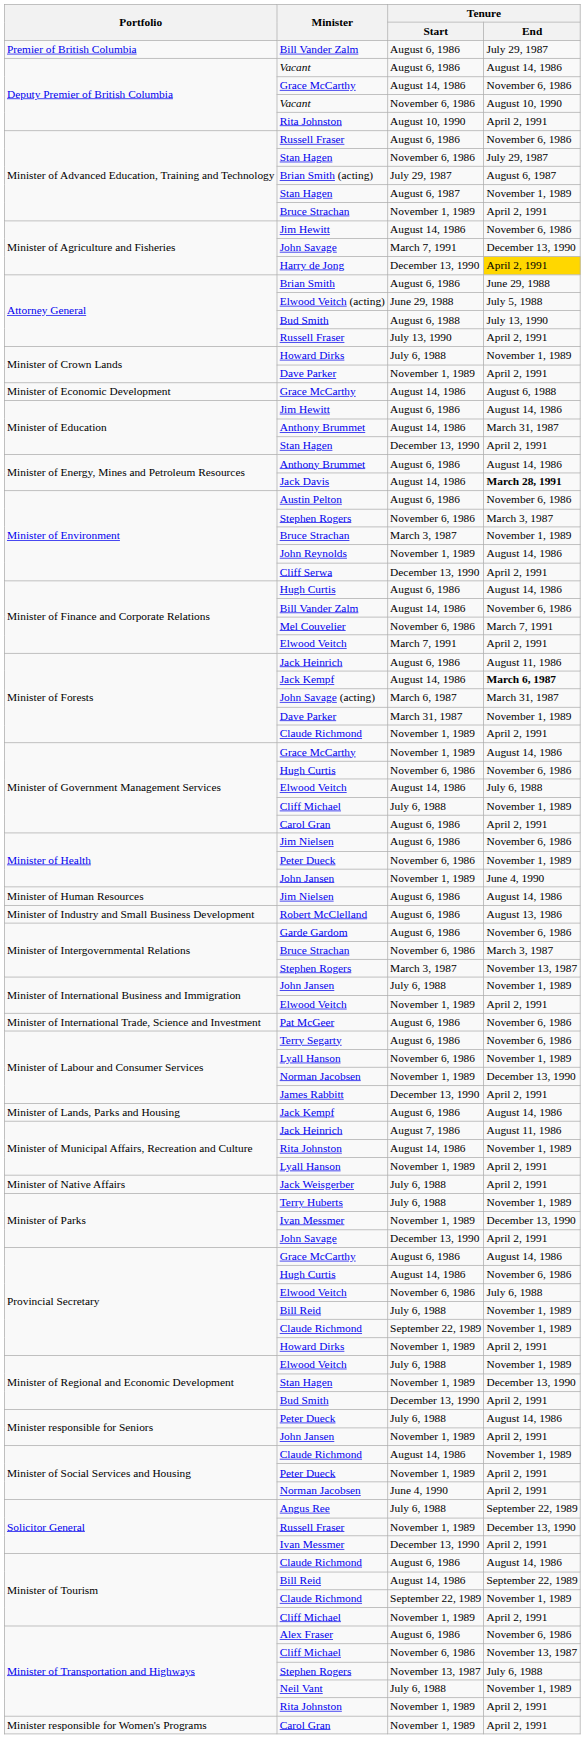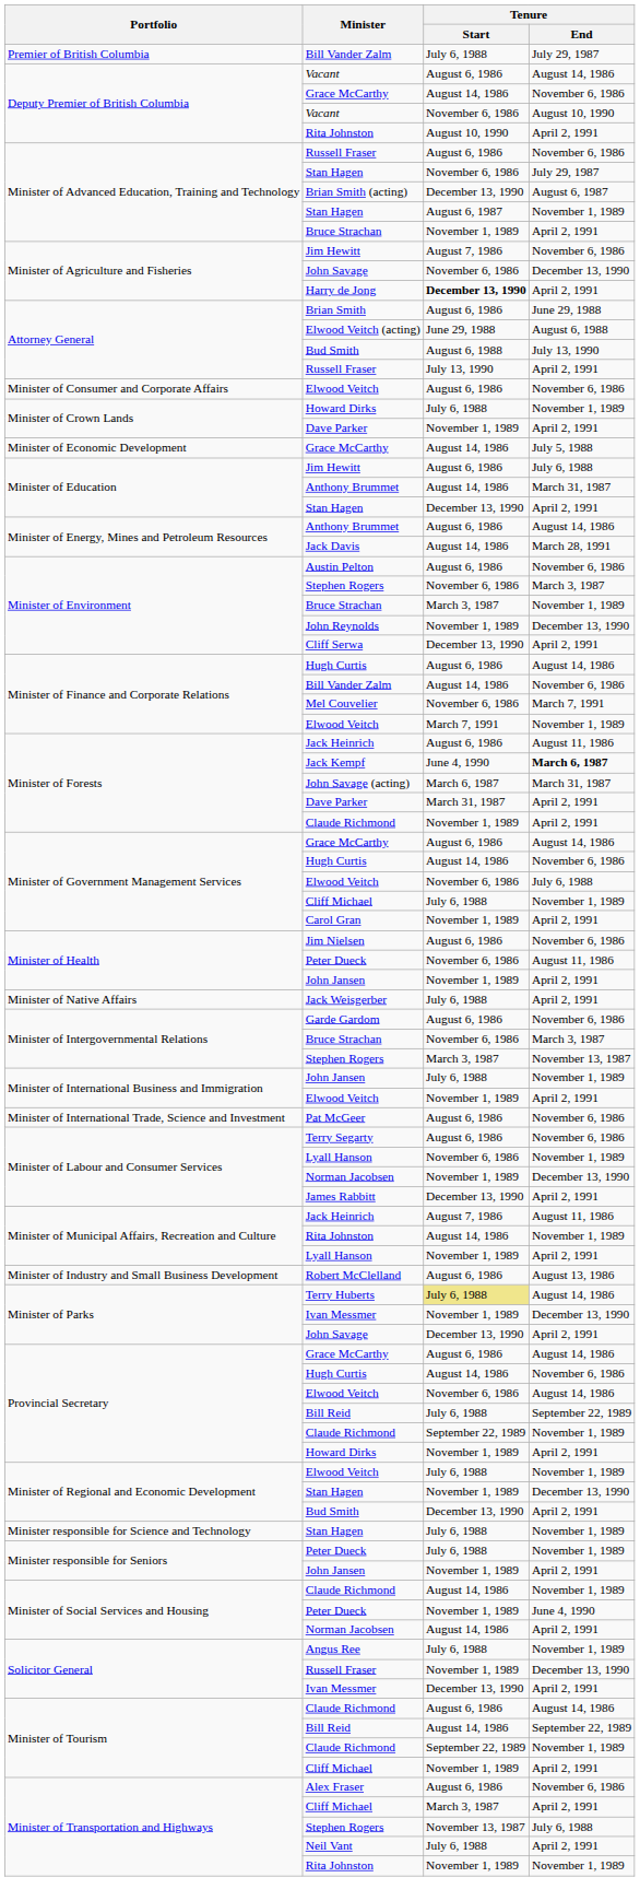Premier of British Columbia / Bill Vander Zalm | Tenure / Start: August 6, 1986 -> July 6, 1988
Brian Smith (acting) | Tenure / Start: July 29, 1987 -> December 13, 1990
Minister of Agriculture and Fisheries / Jim Hewitt | Tenure / Start: August 14, 1986 -> August 7, 1986
Minister of Agriculture and Fisheries / John Savage | Tenure / Start: March 7, 1991 -> November 6, 1986
Harry de Jong | Tenure / Start: normal -> bold
Harry de Jong | Tenure / End: gold background -> no background
Elwood Veitch (acting) | Tenure / End: July 5, 1988 -> August 6, 1988
+ row: Minister of Consumer and Corporate Affairs | Elwood Veitch | August 6, 1986 | November 6, 1986
Minister of Economic Development / Grace McCarthy | Tenure / End: August 6, 1988 -> July 5, 1988
Minister of Education / Jim Hewitt | Tenure / End: August 14, 1986 -> July 6, 1988
Jack Davis | Tenure / End: bold -> normal
John Reynolds | Tenure / End: August 14, 1986 -> December 13, 1990
Minister of Finance and Corporate Relations / Elwood Veitch | Tenure / End: April 2, 1991 -> November 1, 1989
Minister of Forests / Jack Kempf | Tenure / Start: August 14, 1986 -> June 4, 1990
Minister of Forests / Dave Parker | Tenure / End: November 1, 1989 -> April 2, 1991
Minister of Government Management Services / Grace McCarthy | Tenure / Start: November 1, 1989 -> August 6, 1986
Minister of Government Management Services / Hugh Curtis | Tenure / Start: November 6, 1986 -> August 14, 1986
Minister of Government Management Services / Elwood Veitch | Tenure / Start: August 14, 1986 -> November 6, 1986
Minister of Government Management Services / Carol Gran | Tenure / Start: August 6, 1986 -> November 1, 1989
Minister of Health / Peter Dueck | Tenure / End: November 1, 1989 -> August 11, 1986
Minister of Health / John Jansen | Tenure / End: June 4, 1990 -> April 2, 1991
- row: Minister of Human Resources | Jim Nielsen | August 6, 1986 | August 14, 1986
rows swapped: Robert McClelland <-> Jack Weisgerber
- row: Minister of Lands, Parks and Housing | Jack Kempf | August 6, 1986 | August 14, 1986
Terry Huberts | Tenure / Start: no background -> khaki background
Terry Huberts | Tenure / End: November 1, 1989 -> August 14, 1986
Provincial Secretary / Elwood Veitch | Tenure / End: July 6, 1988 -> August 14, 1986
Provincial Secretary / Bill Reid | Tenure / End: November 1, 1989 -> September 22, 1989
+ row: Minister responsible for Science and Technology | Stan Hagen | July 6, 1988 | November 1, 1989
Minister responsible for Seniors / Peter Dueck | Tenure / End: August 14, 1986 -> November 1, 1989
Minister of Social Services and Housing / Peter Dueck | Tenure / End: April 2, 1991 -> June 4, 1990
Minister of Social Services and Housing / Norman Jacobsen | Tenure / Start: June 4, 1990 -> August 14, 1986
Angus Ree | Tenure / End: September 22, 1989 -> November 1, 1989
Minister of Transportation and Highways / Cliff Michael | Tenure / Start: November 6, 1986 -> March 3, 1987
Minister of Transportation and Highways / Cliff Michael | Tenure / End: November 13, 1987 -> April 2, 1991
Neil Vant | Tenure / End: November 1, 1989 -> April 2, 1991
Minister of Transportation and Highways / Rita Johnston | Tenure / End: April 2, 1991 -> November 1, 1989
- row: Minister responsible for Women's Programs | Carol Gran | November 1, 1989 | April 2, 1991
